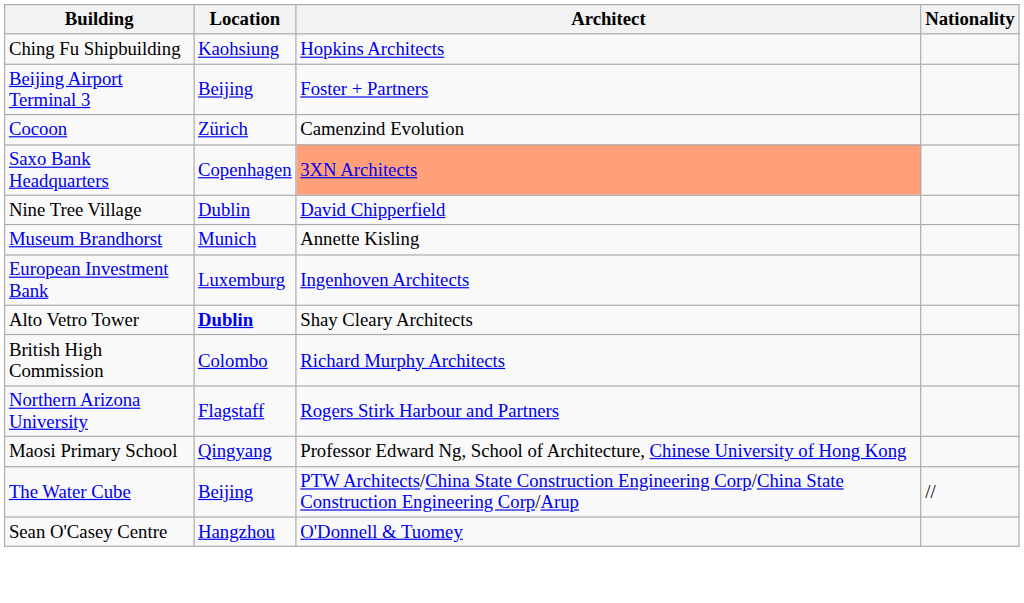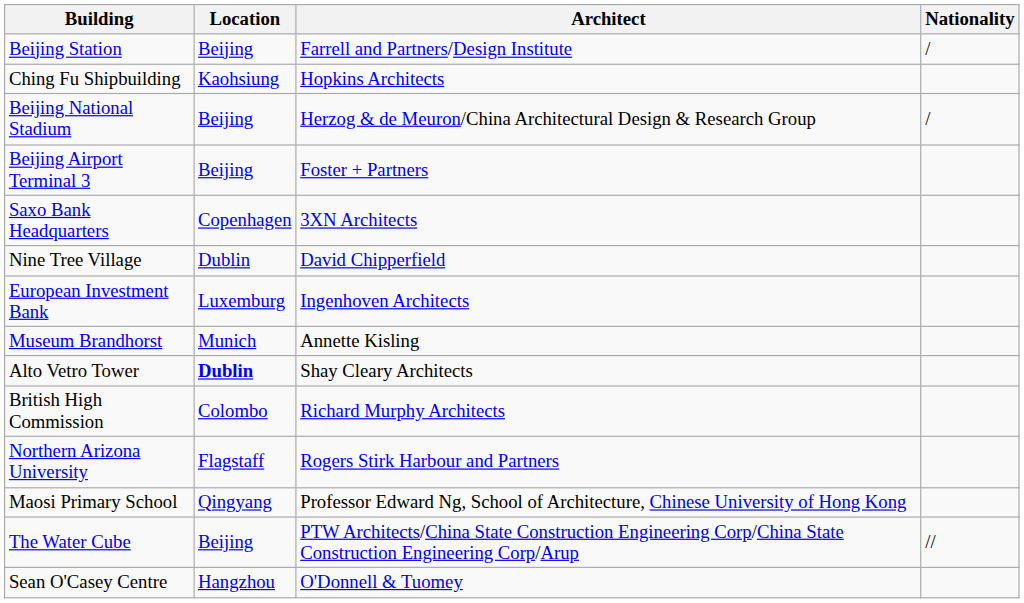+ row: Beijing Station | Beijing | Farrell and Partners/Design Institute | /
+ row: Beijing National Stadium | Beijing | Herzog & de Meuron/China Architectural Design & Research Group | /
- row: Cocoon | Zürich | Camenzind Evolution
Saxo Bank Headquarters | Architect: lightsalmon background -> no background
rows swapped: European Investment Bank <-> Museum Brandhorst
